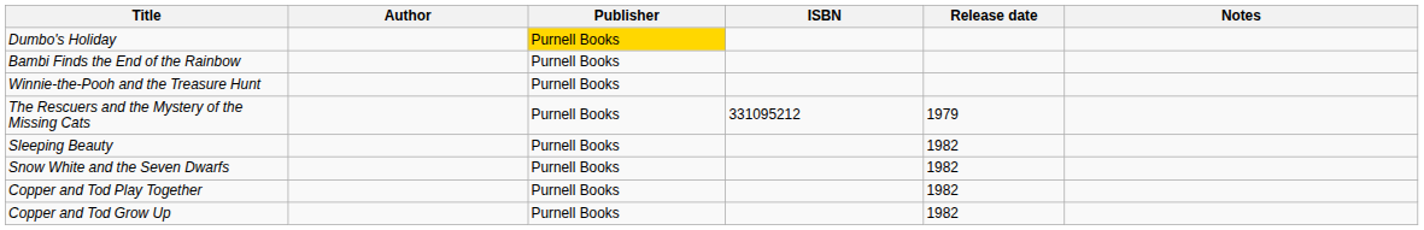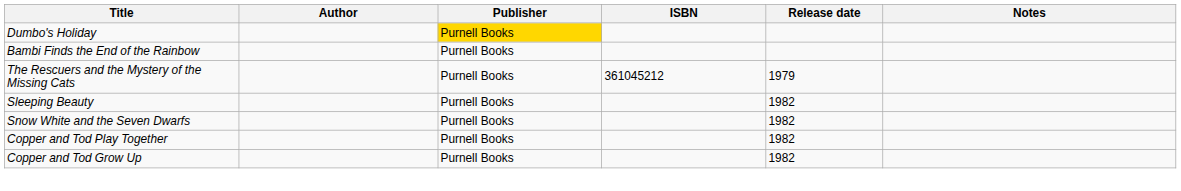- row: Winnie-the-Pooh and the Treasure Hunt | Purnell Books
The Rescuers and the Mystery of the Missing Cats | ISBN: 331095212 -> 361045212
